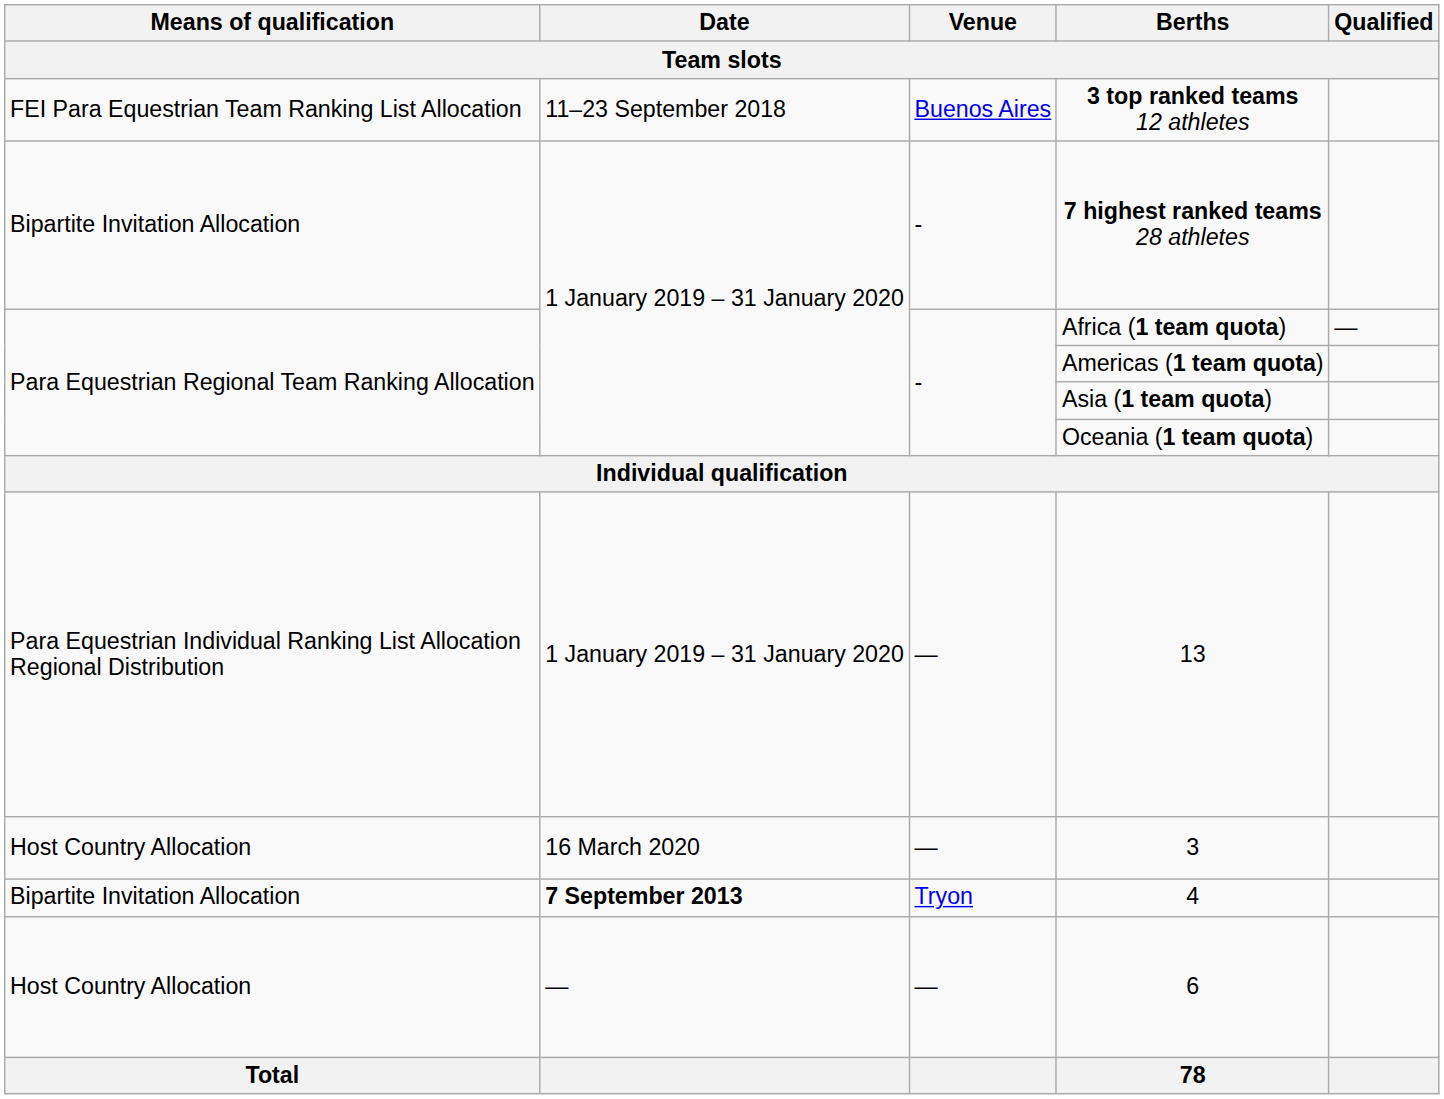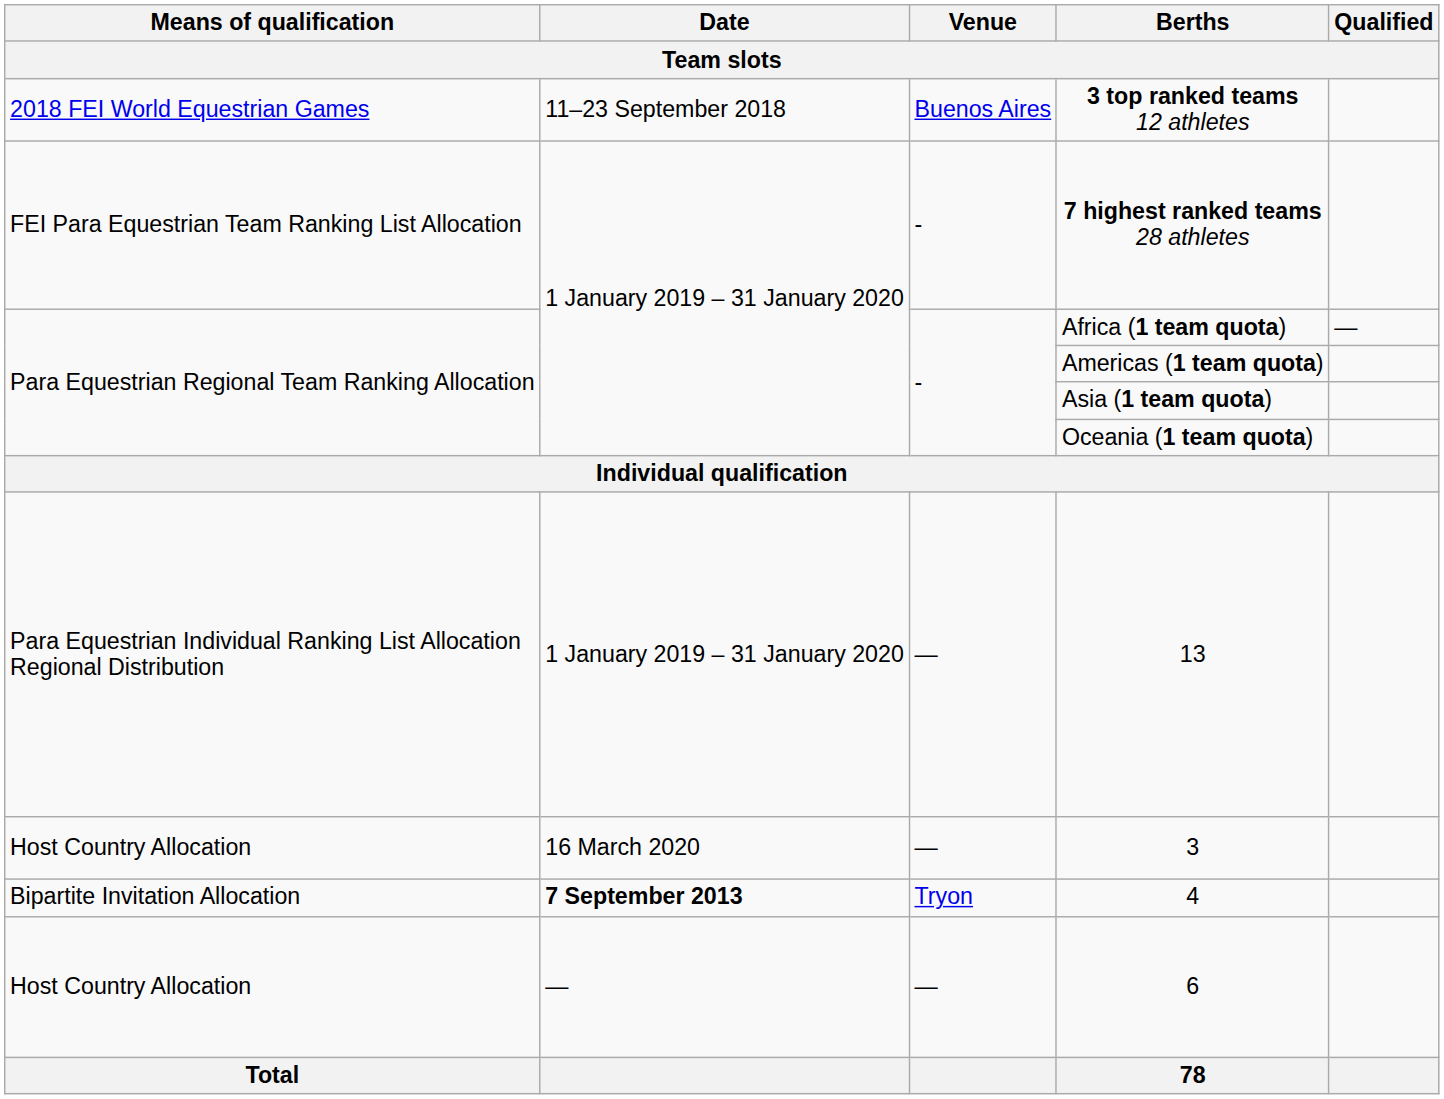3 top ranked teams 12 athletes | Means of qualification: FEI Para Equestrian Team Ranking List Allocation -> 2018 FEI World Equestrian Games
7 highest ranked teams 28 athletes | Means of qualification: Bipartite Invitation Allocation -> FEI Para Equestrian Team Ranking List Allocation
